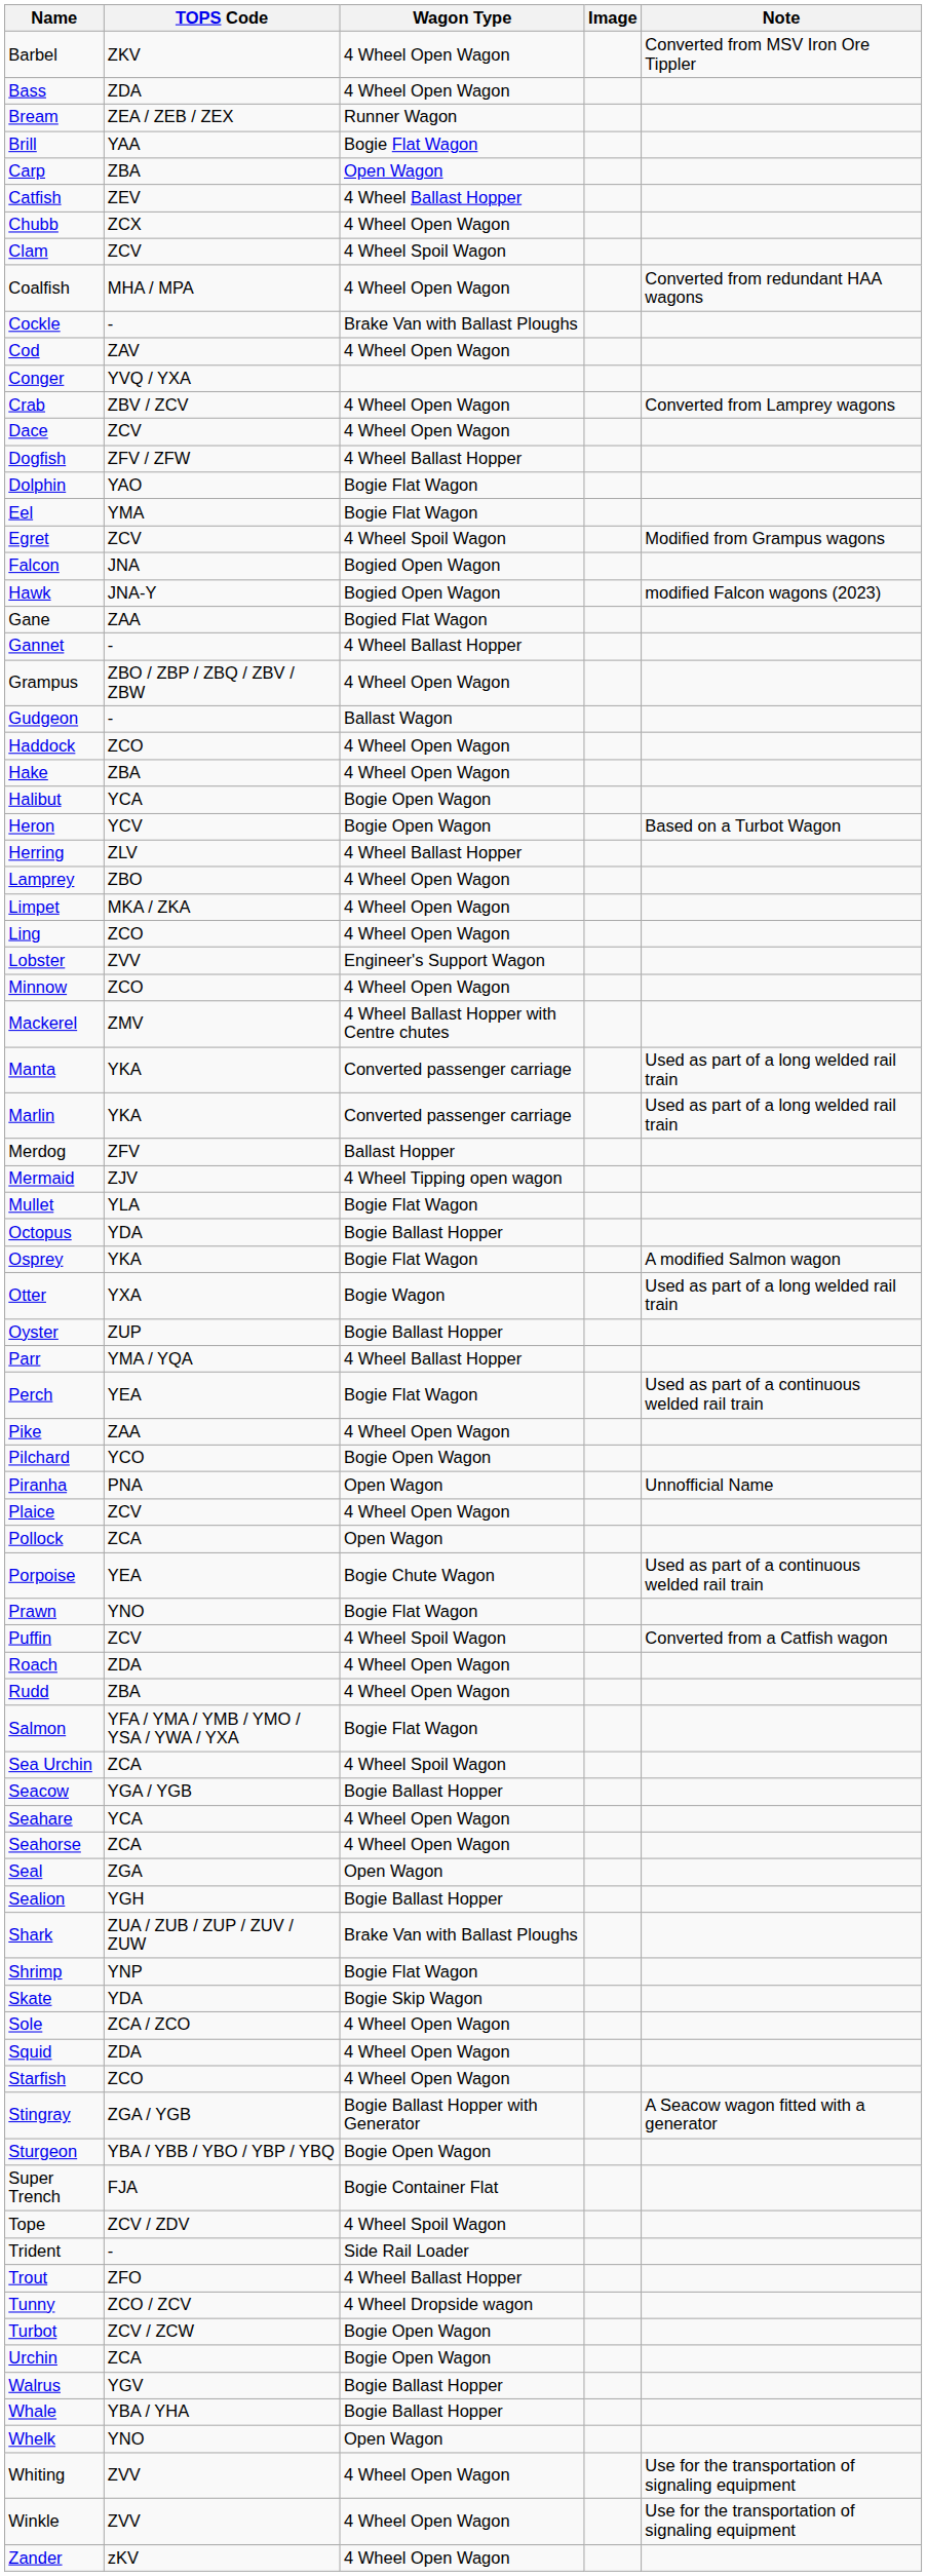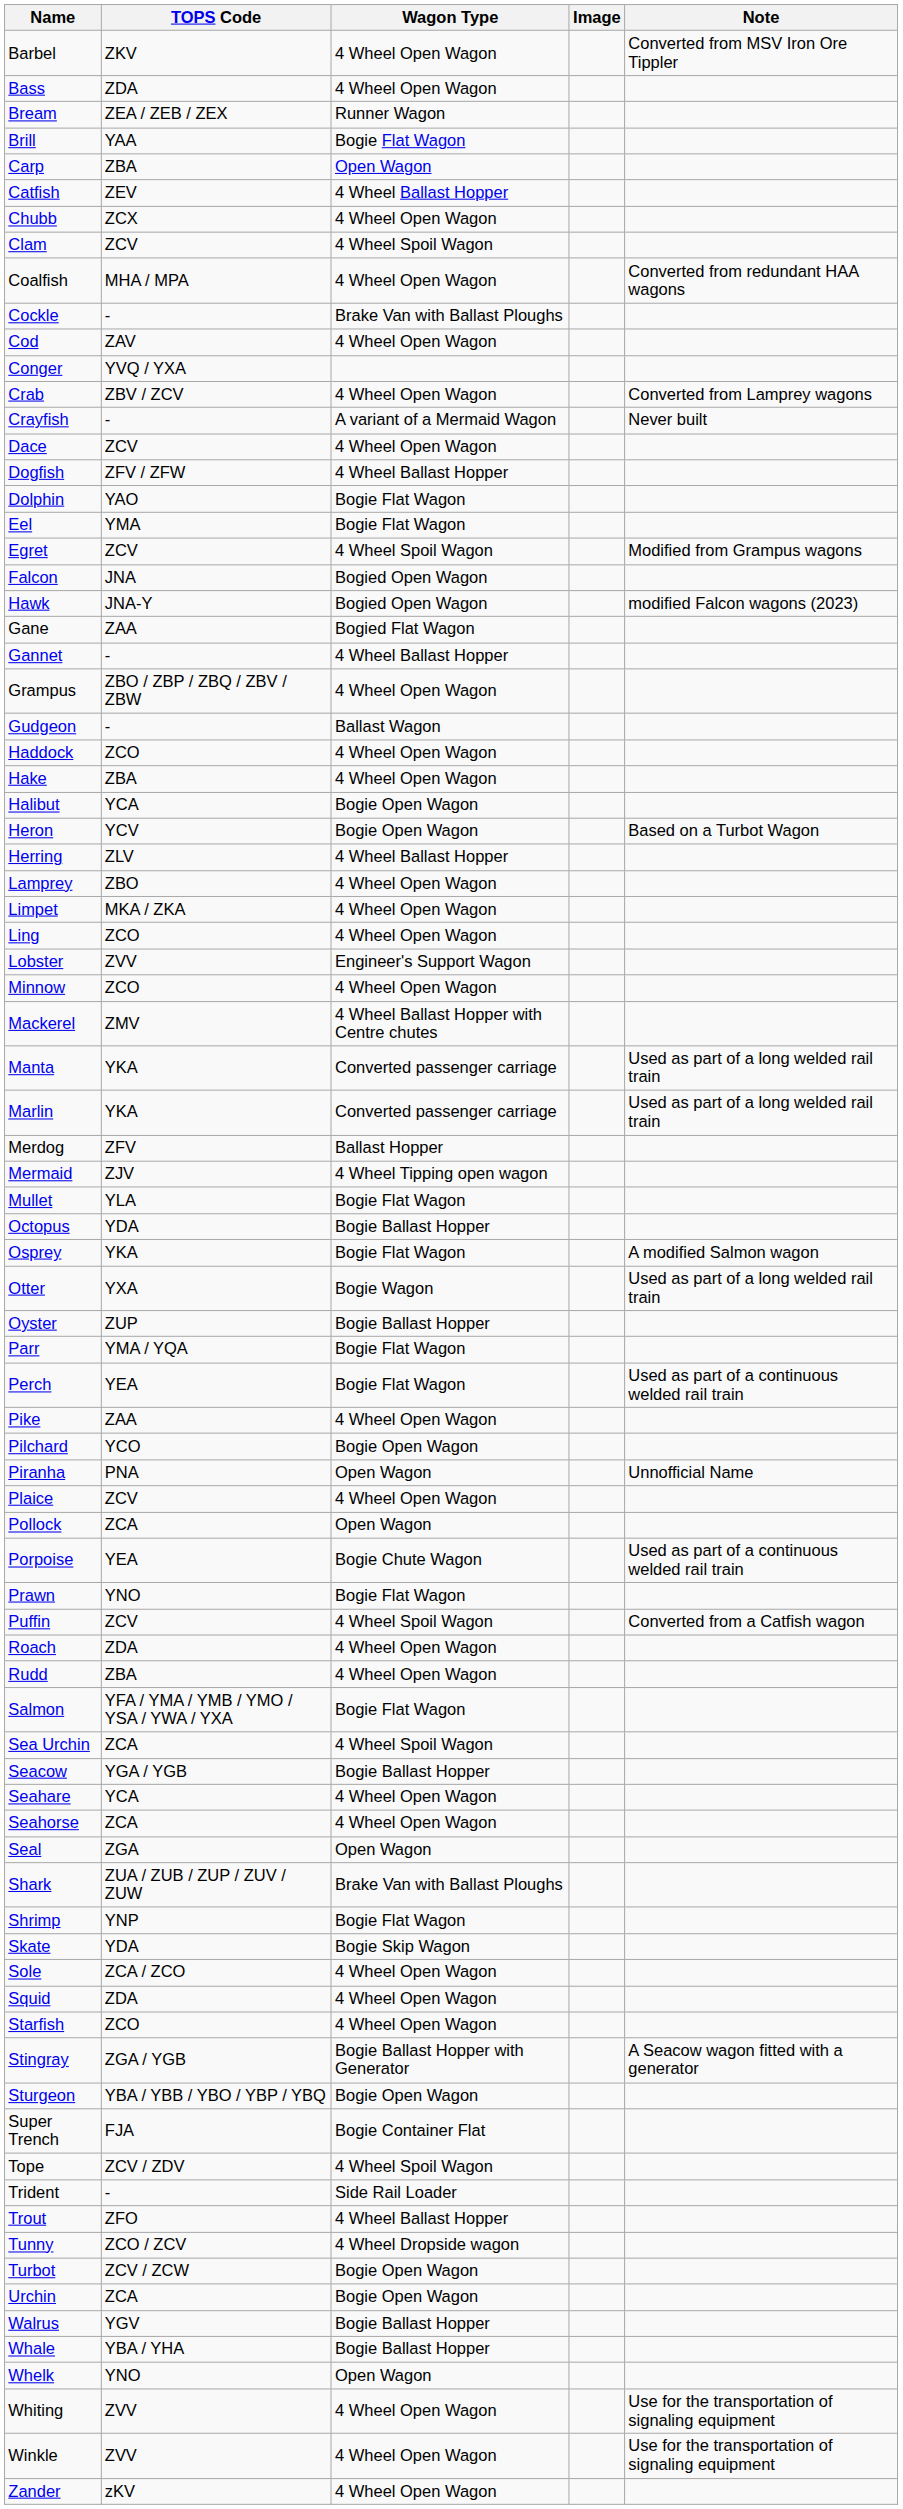+ row: Crayfish | - | A variant of a Mermaid Wagon | Never built
Parr | Wagon Type: 4 Wheel Ballast Hopper -> Bogie Flat Wagon
- row: Sealion | YGH | Bogie Ballast Hopper
